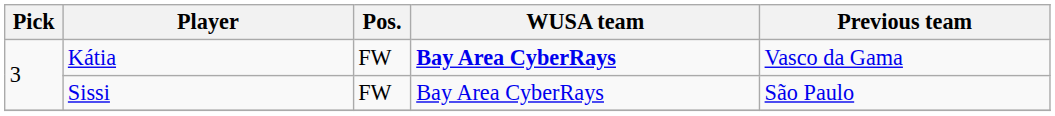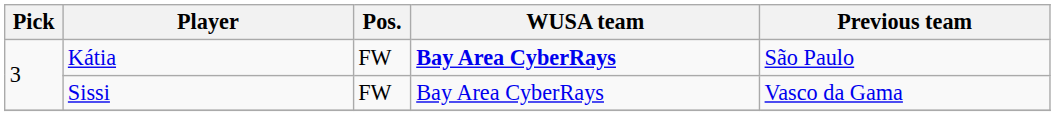Kátia | Previous team: Vasco da Gama -> São Paulo
Sissi | Previous team: São Paulo -> Vasco da Gama
